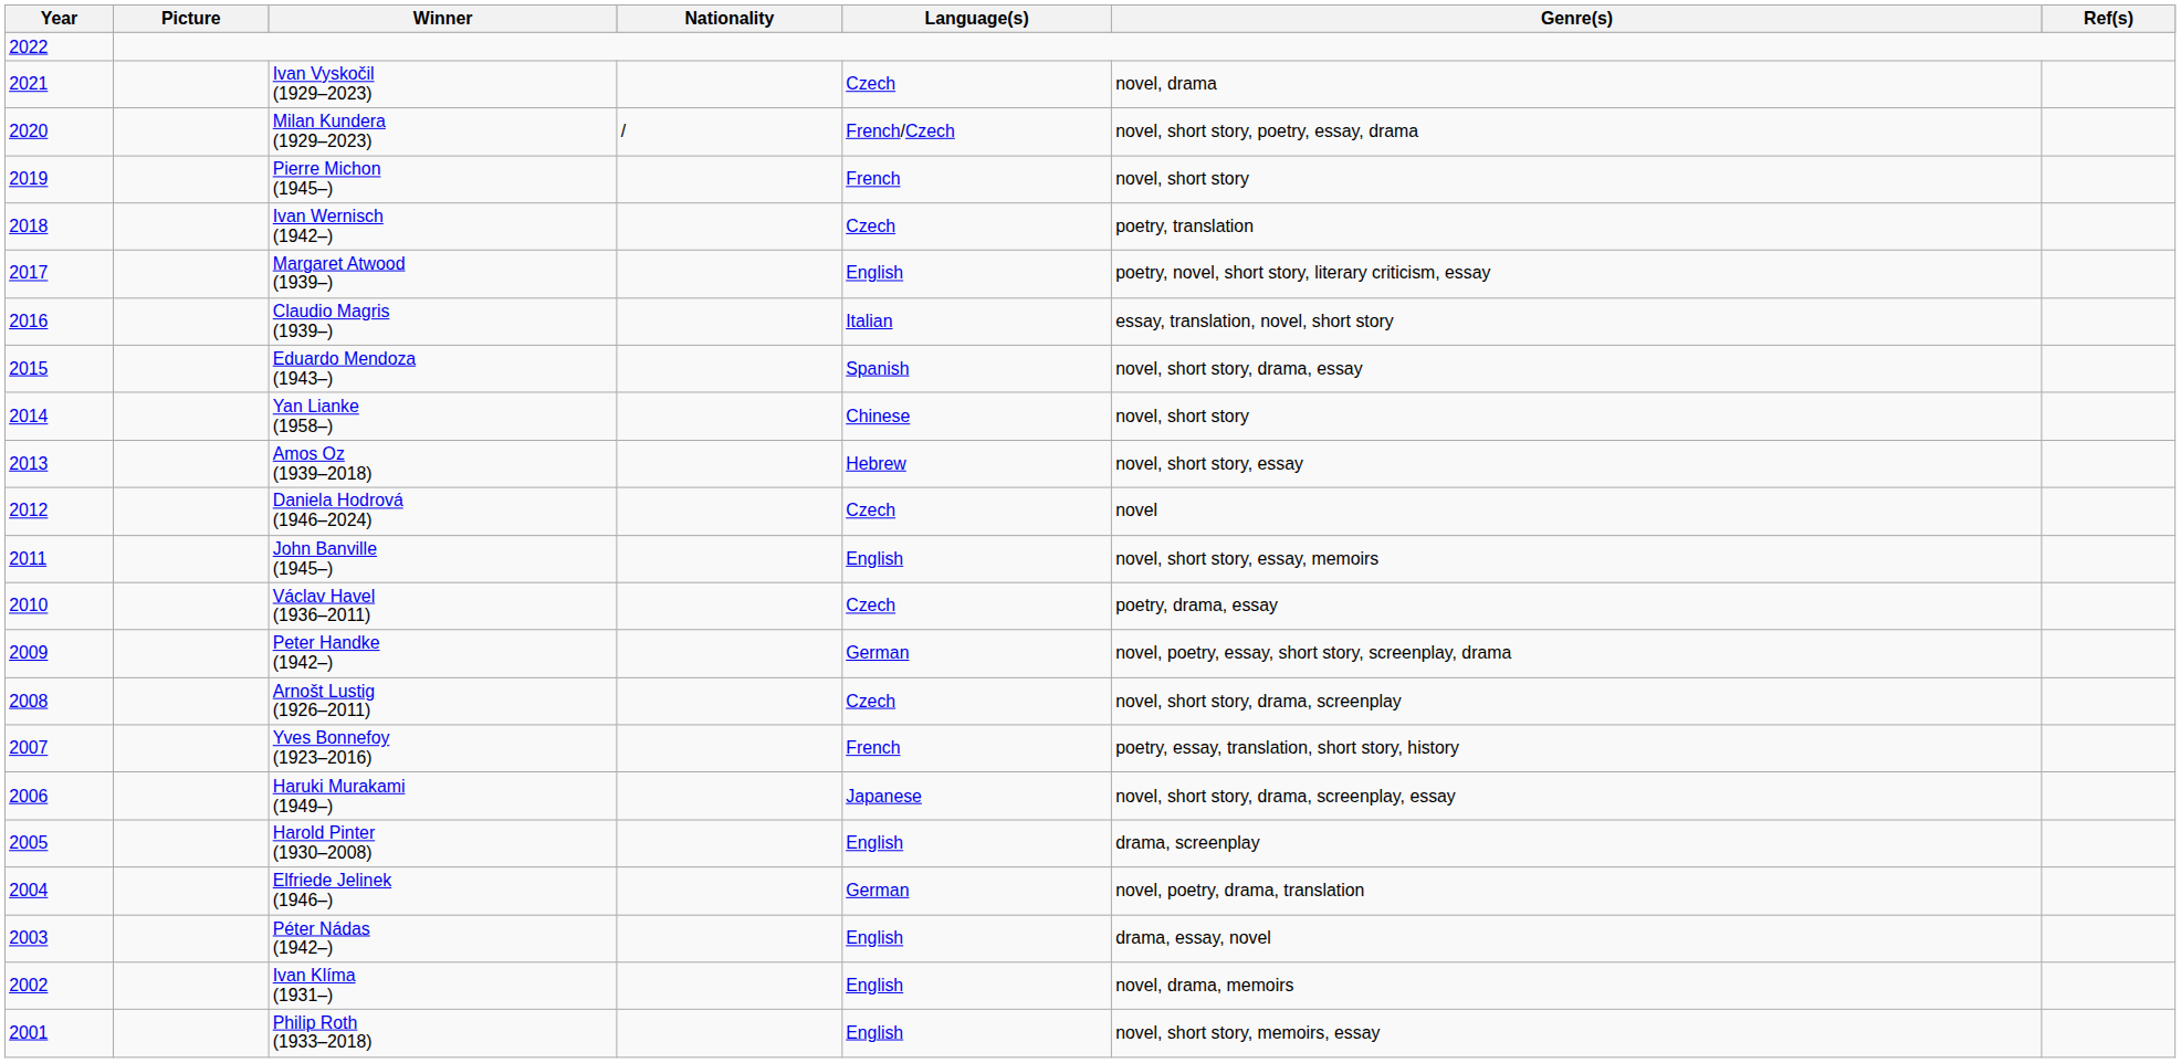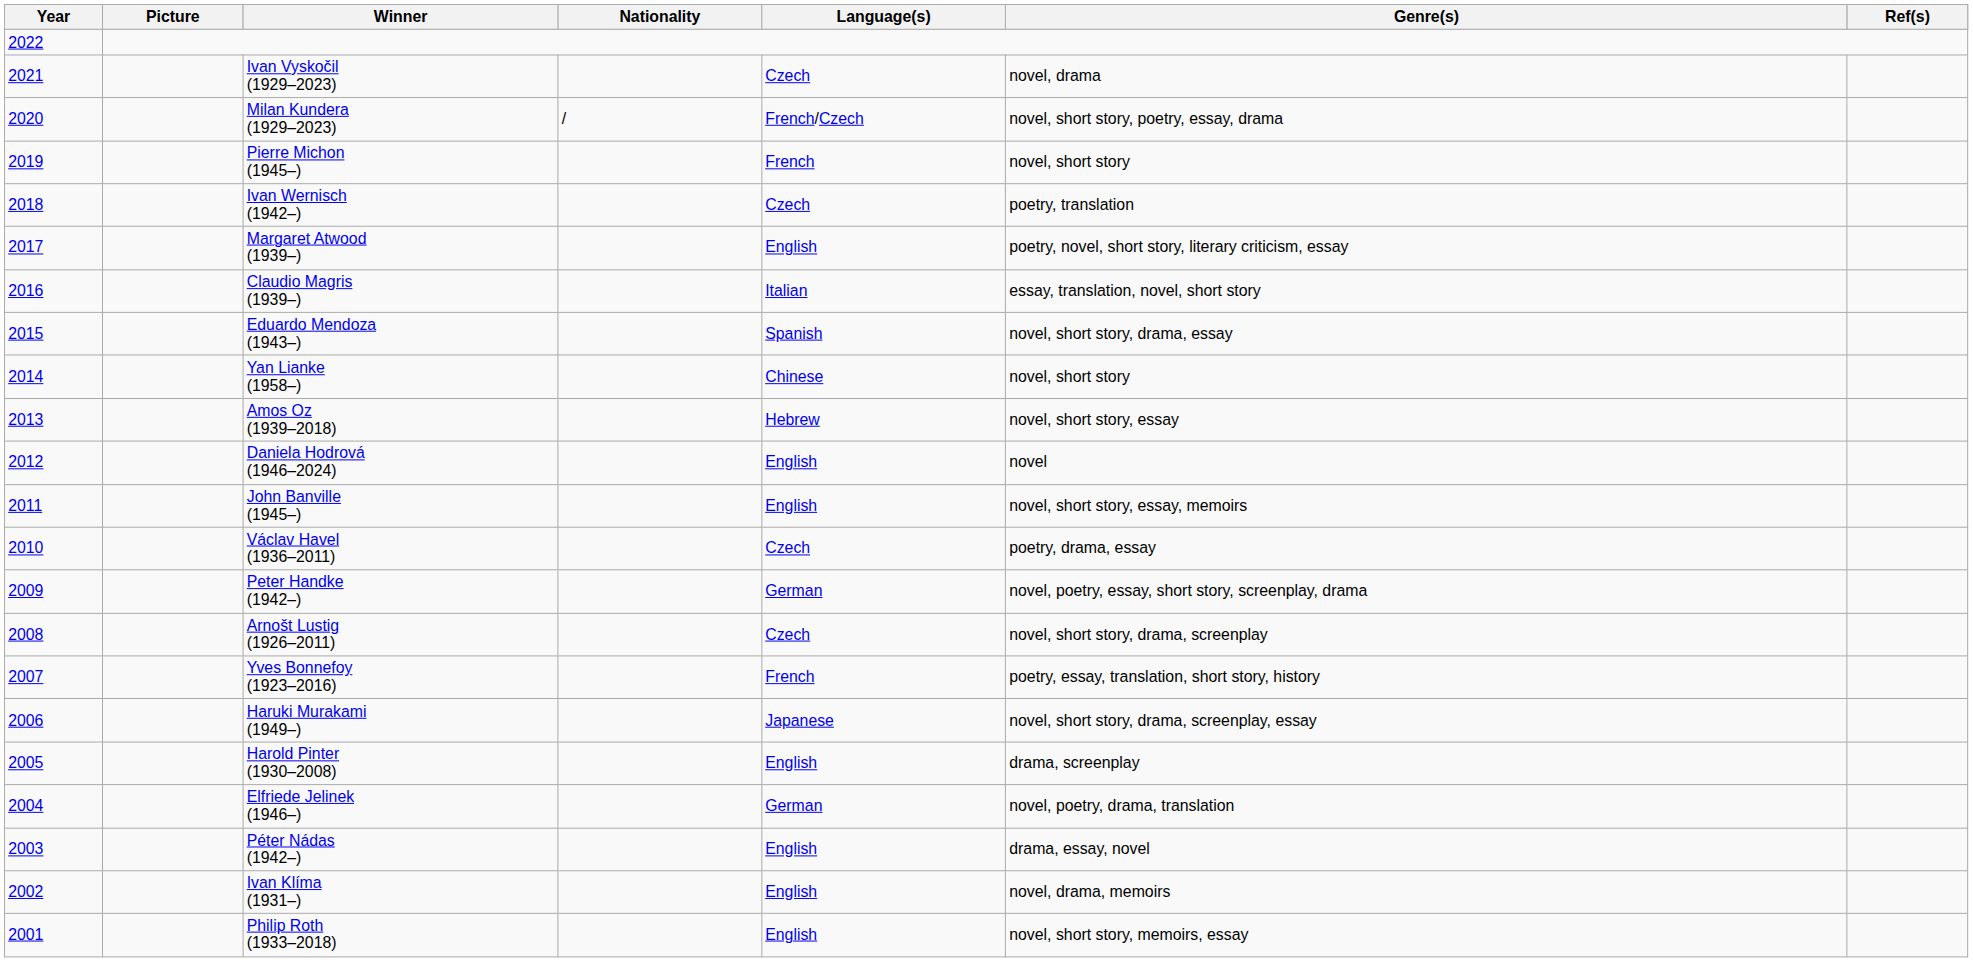Daniela Hodrová (1946–2024) | Language(s): Czech -> English
